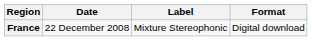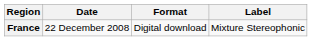columns swapped: Format <-> Label
